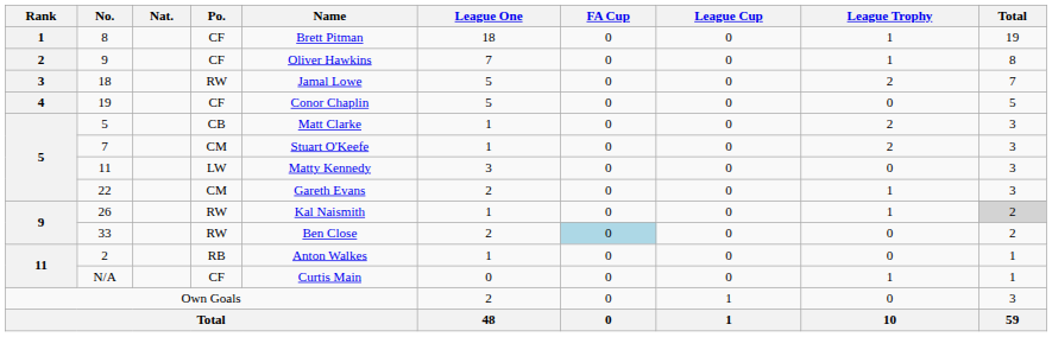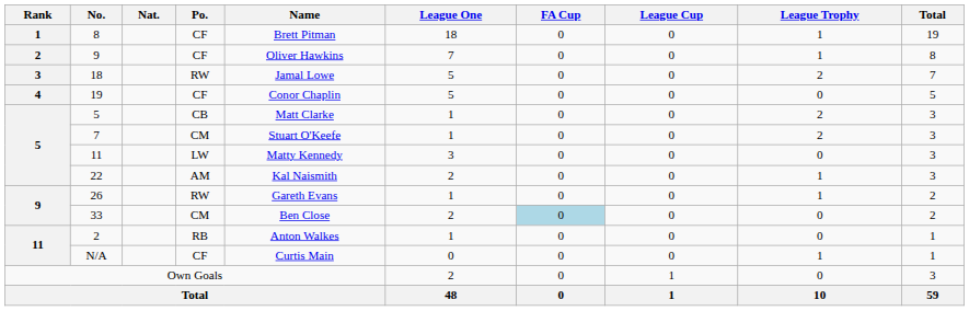22 | Po.: CM -> AM
22 | Name: Gareth Evans -> Kal Naismith
26 | Name: Kal Naismith -> Gareth Evans
26 | Total: lightgrey background -> no background
33 | Po.: RW -> CM
